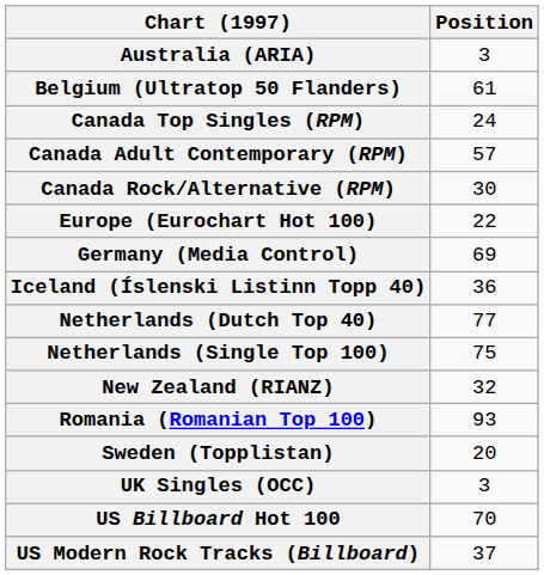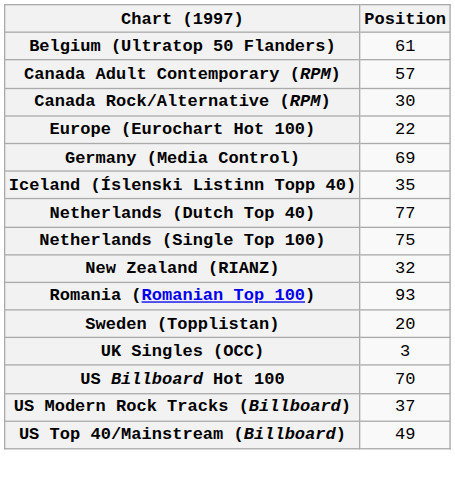- row: Australia (ARIA) | 3
- row: Canada Top Singles (RPM) | 24
Iceland (Íslenski Listinn Topp 40) | Position: 36 -> 35
+ row: US Top 40/Mainstream (Billboard) | 49
